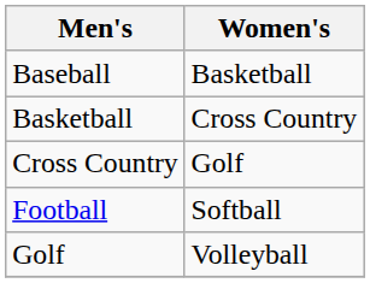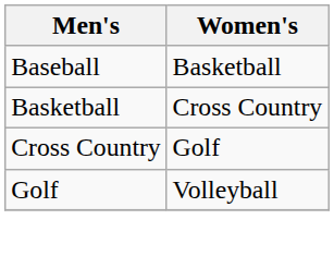- row: Football | Softball
